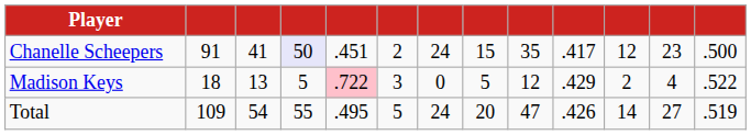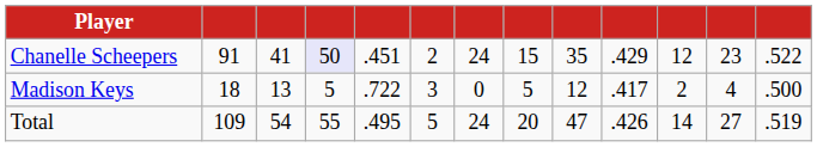Chanelle Scheepers | column 10: .417 -> .429
Chanelle Scheepers | column 13: .500 -> .522
Madison Keys | column 5: pink background -> no background
Madison Keys | column 10: .429 -> .417
Madison Keys | column 13: .522 -> .500
